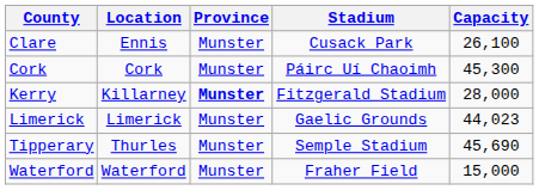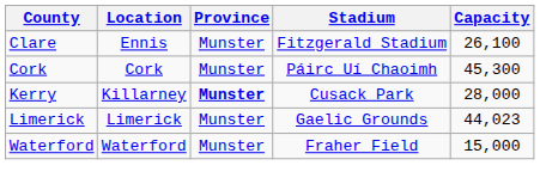Clare | Stadium: Cusack Park -> Fitzgerald Stadium
Kerry | Stadium: Fitzgerald Stadium -> Cusack Park
- row: Tipperary | Thurles | Munster | Semple Stadium | 45,690
